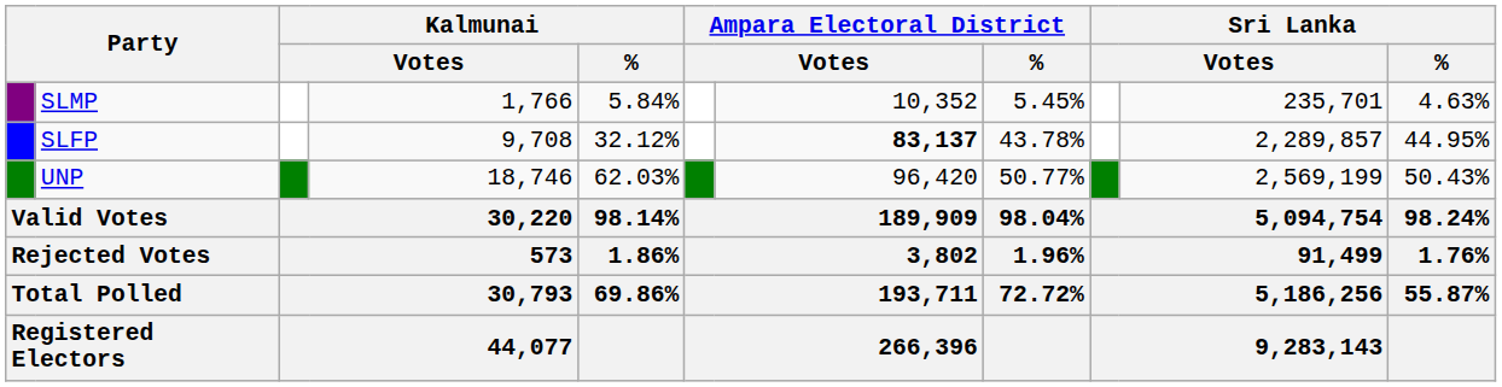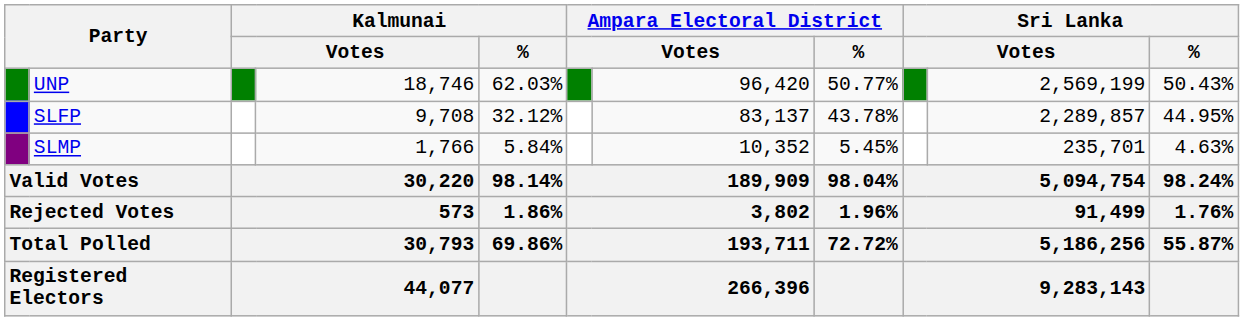rows swapped: UNP <-> SLMP
SLFP | column 7: bold -> normal
